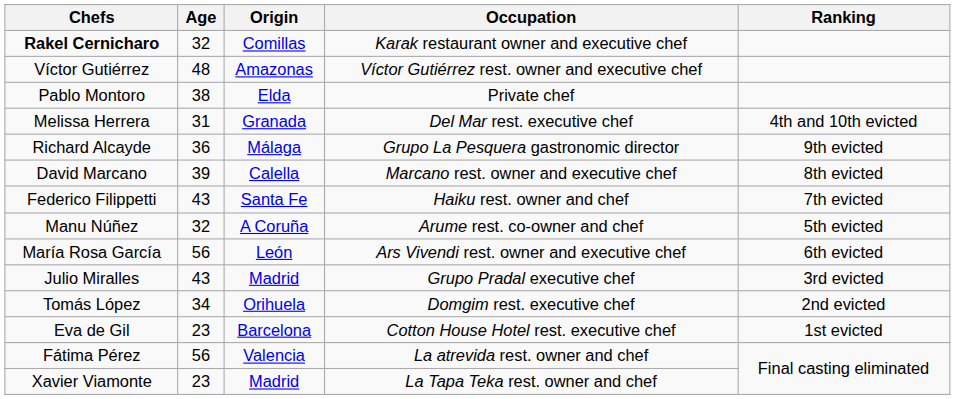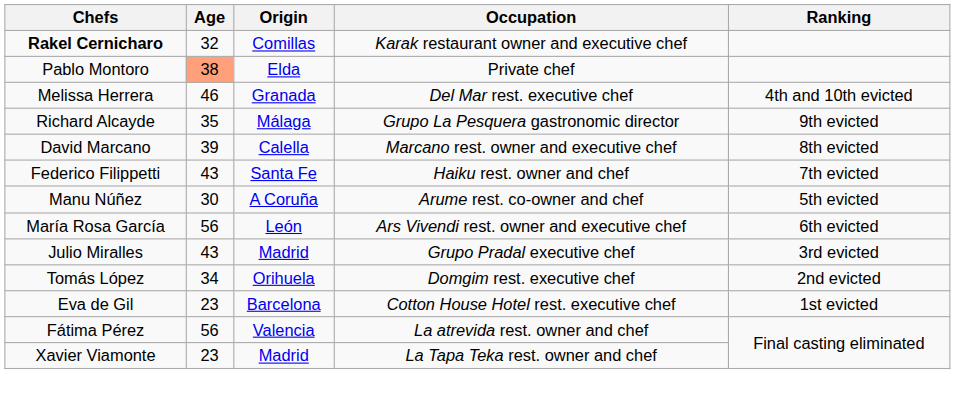- row: Víctor Gutiérrez | 48 | Amazonas | Víctor Gutiérrez rest. owner and executive chef
Pablo Montoro | Age: no background -> lightsalmon background
Melissa Herrera | Age: 31 -> 46
Richard Alcayde | Age: 36 -> 35
Manu Núñez | Age: 32 -> 30
